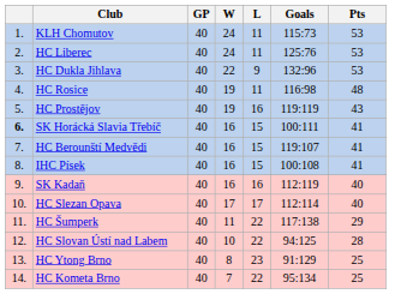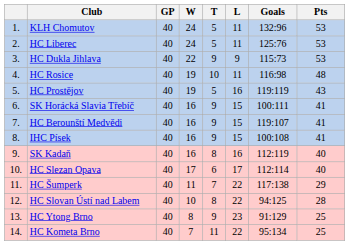+ column: T | 5 | 5 | 9 | 10 | 5 | 9 | 9 | 9 | 8 | 6 | 7 | 8 | 9 | 11
KLH Chomutov | Goals: 115:73 -> 132:96
HC Dukla Jihlava | Goals: 132:96 -> 115:73
SK Horácká Slavia Třebíč | column 1: bold -> normal
